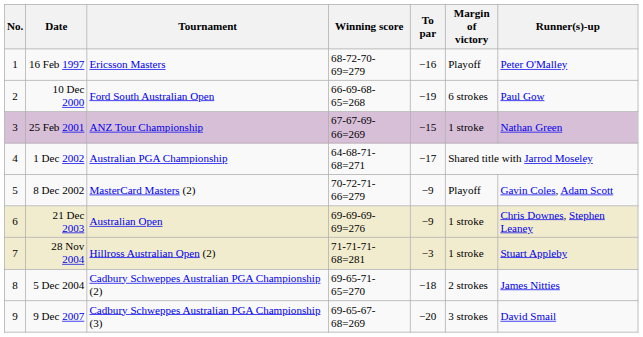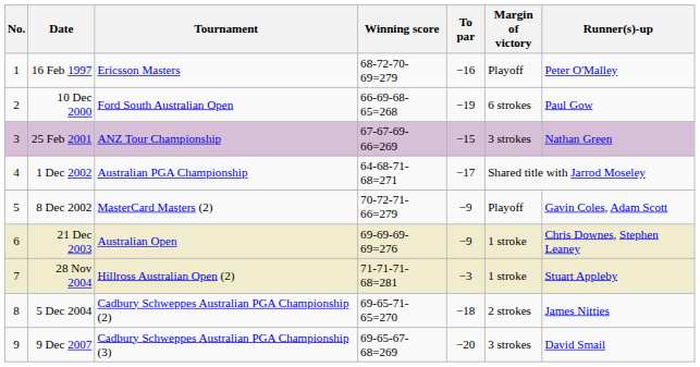25 Feb 2001 | Margin of victory: 1 stroke -> 3 strokes
